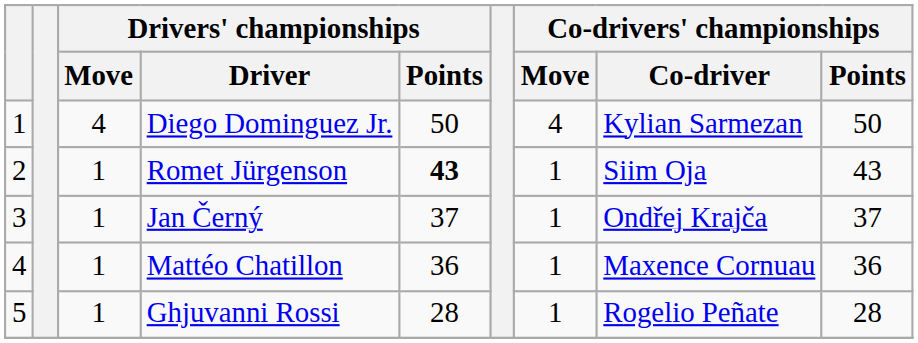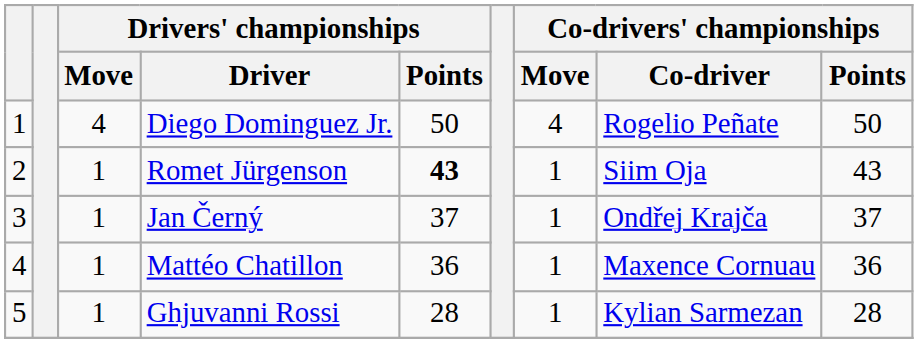Diego Dominguez Jr. | Co-drivers' championships / Co-driver: Kylian Sarmezan -> Rogelio Peñate
Ghjuvanni Rossi | Co-drivers' championships / Co-driver: Rogelio Peñate -> Kylian Sarmezan
